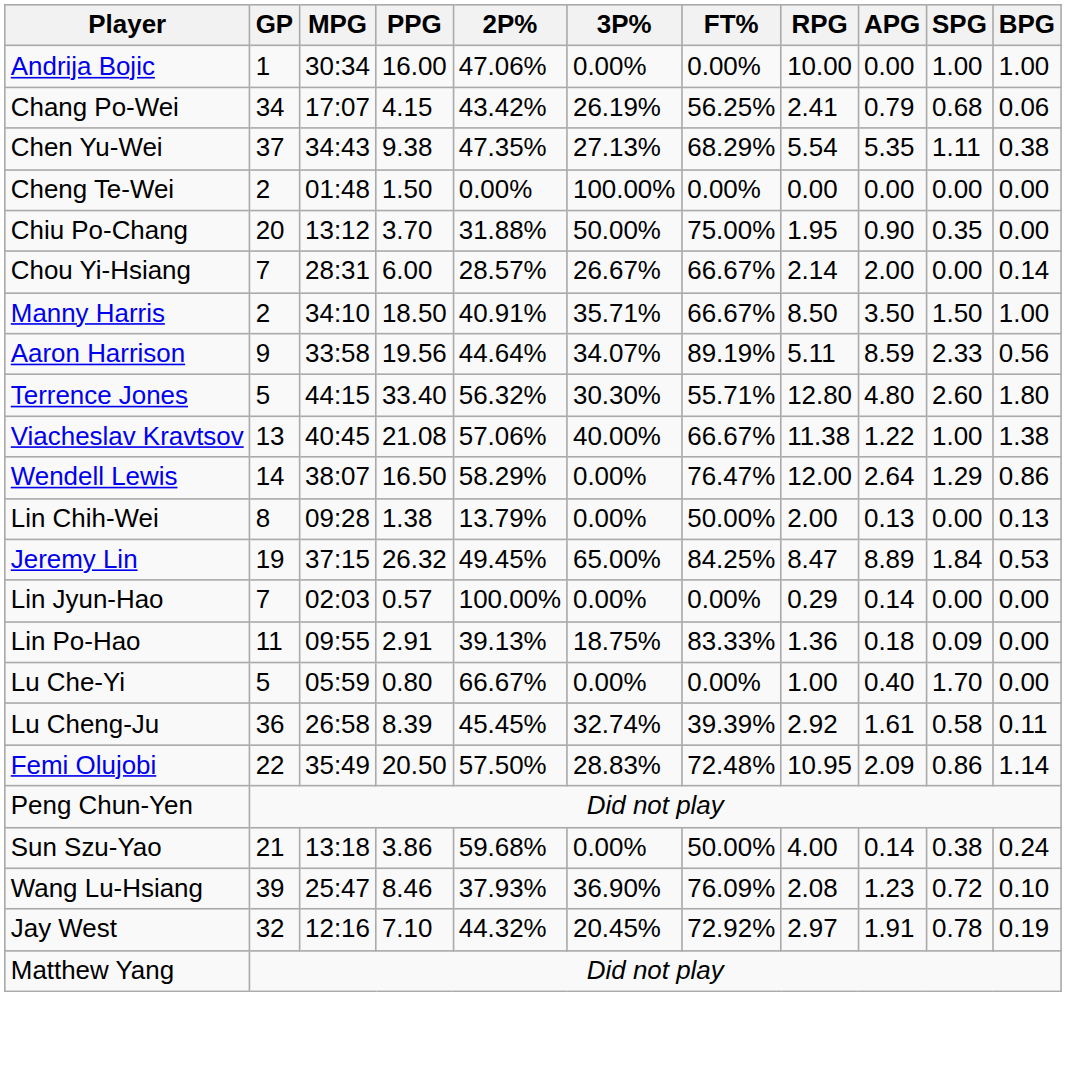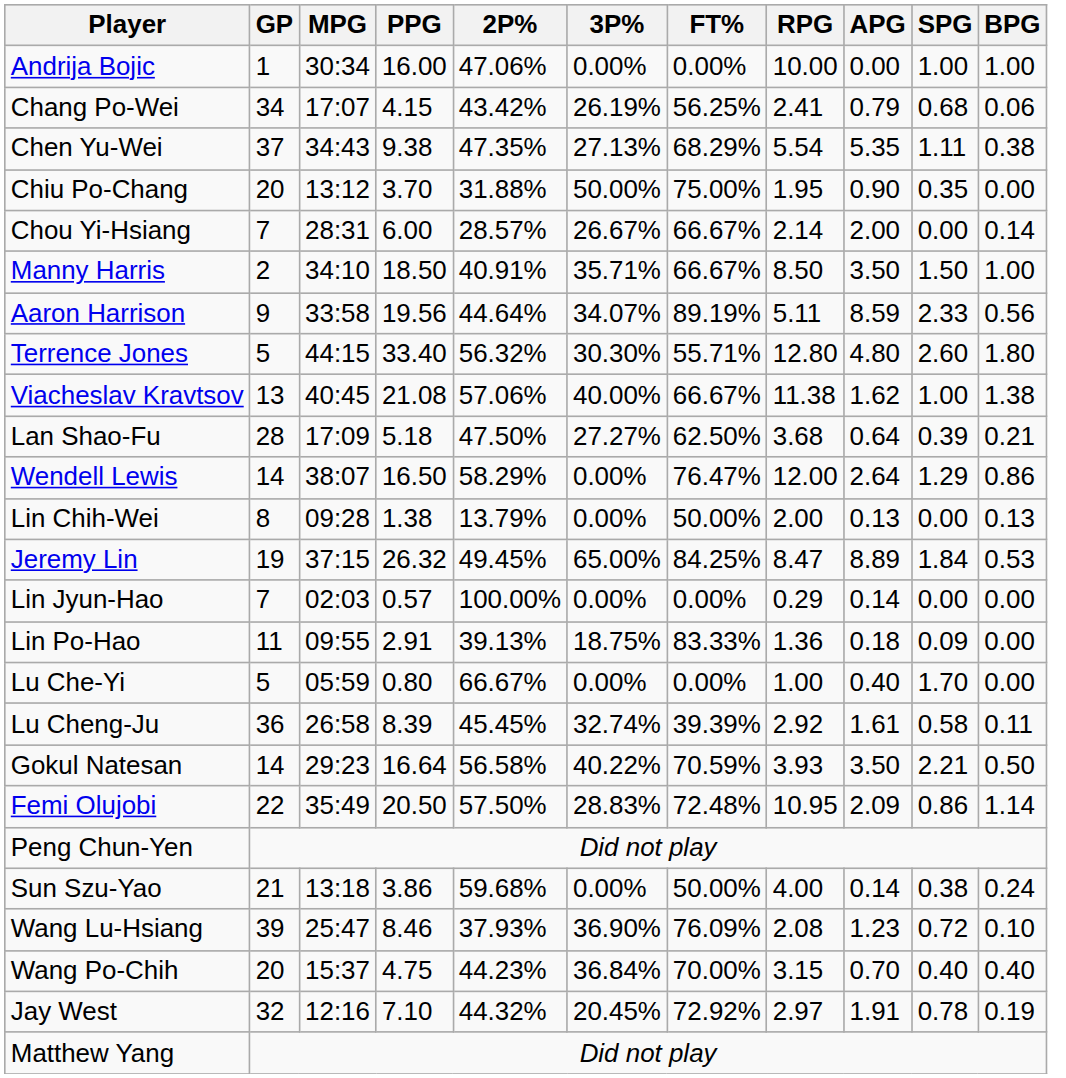- row: Cheng Te-Wei | 2 | 01:48 | 1.50 | 0.00% | 100.00% | 0.00% | 0.00 | 0.00 | 0.00 | 0.00
Viacheslav Kravtsov | APG: 1.22 -> 1.62
+ row: Lan Shao-Fu | 28 | 17:09 | 5.18 | 47.50% | 27.27% | 62.50% | 3.68 | 0.64 | 0.39 | 0.21
+ row: Gokul Natesan | 14 | 29:23 | 16.64 | 56.58% | 40.22% | 70.59% | 3.93 | 3.50 | 2.21 | 0.50
+ row: Wang Po-Chih | 20 | 15:37 | 4.75 | 44.23% | 36.84% | 70.00% | 3.15 | 0.70 | 0.40 | 0.40
